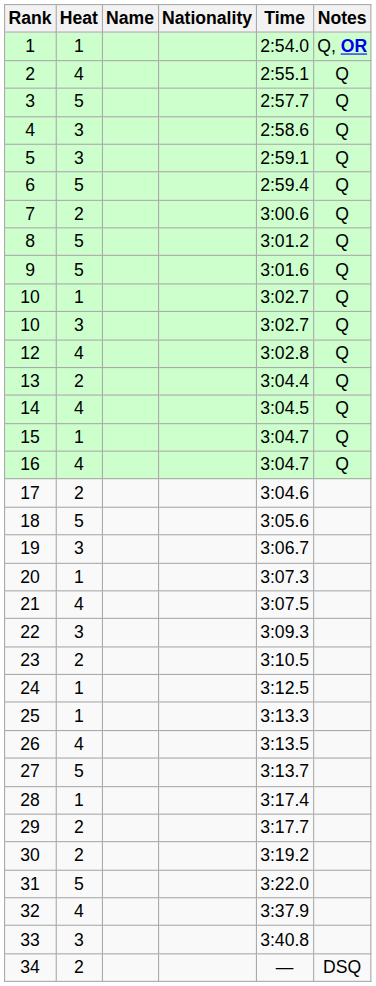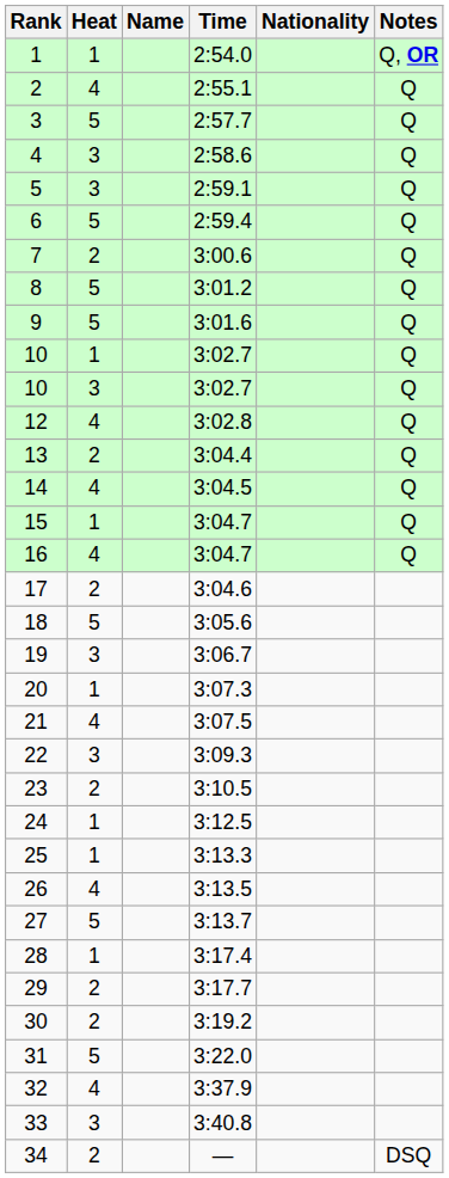columns swapped: Nationality <-> Time
